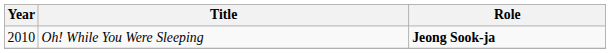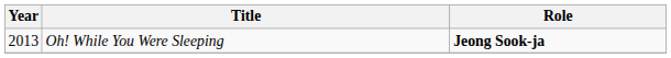Oh! While You Were Sleeping | Year: 2010 -> 2013
